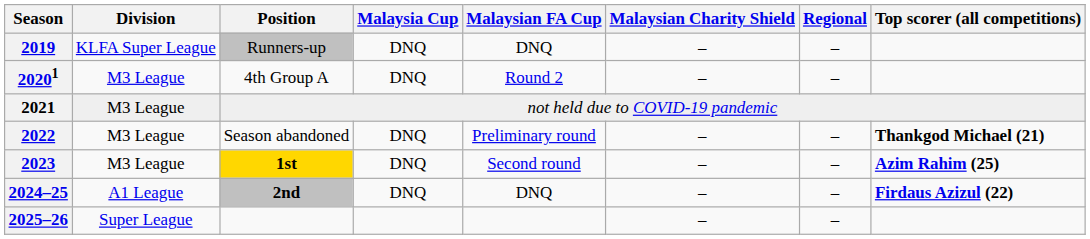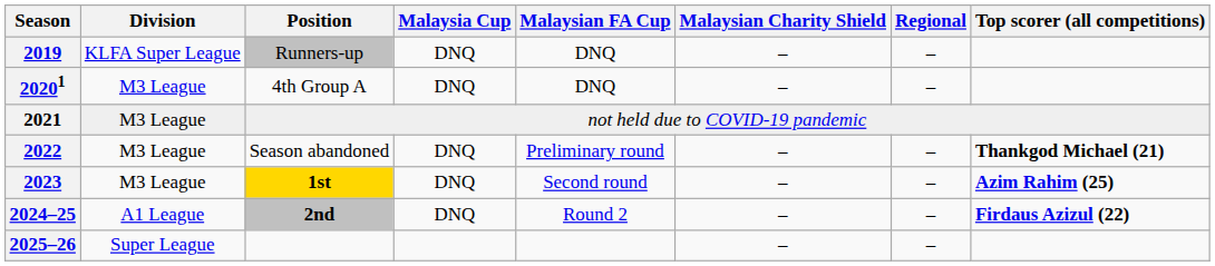20201 | Malaysian FA Cup: Round 2 -> DNQ
2024–25 | Malaysian FA Cup: DNQ -> Round 2
